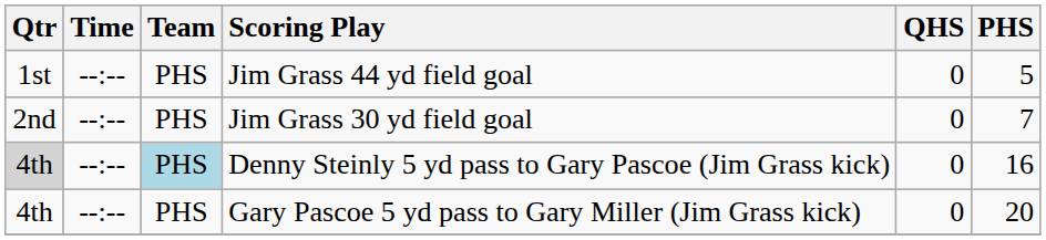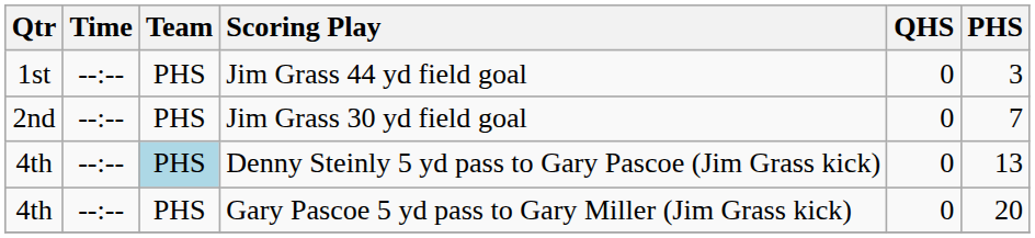Jim Grass 44 yd field goal | PHS: 5 -> 3
Denny Steinly 5 yd pass to Gary Pascoe (Jim Grass kick) | Qtr: lightgrey background -> no background
Denny Steinly 5 yd pass to Gary Pascoe (Jim Grass kick) | PHS: 16 -> 13
